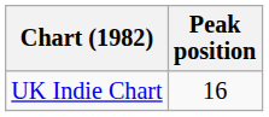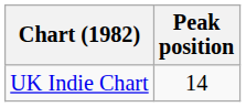UK Indie Chart | Peak position: 16 -> 14
